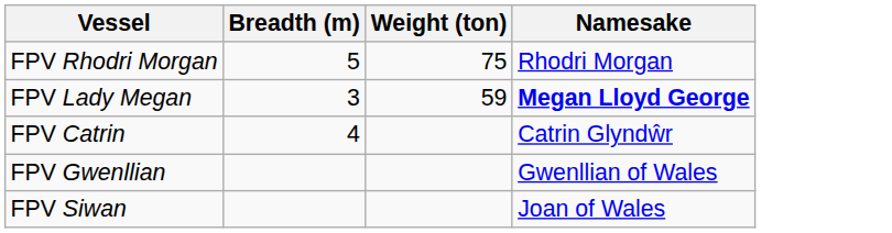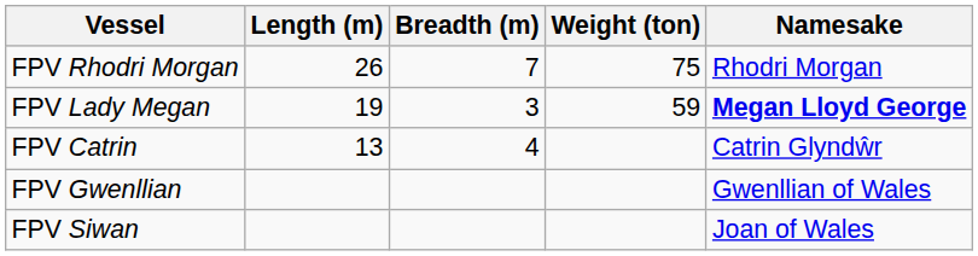+ column: Length (m) | 26 | 19 | 13
FPV Rhodri Morgan | Breadth (m): 5 -> 7
